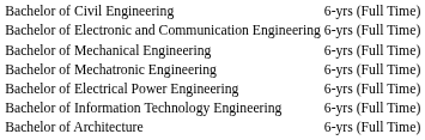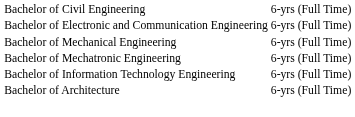- row: Bachelor of Electrical Power Engineering | 6-yrs (Full Time)
